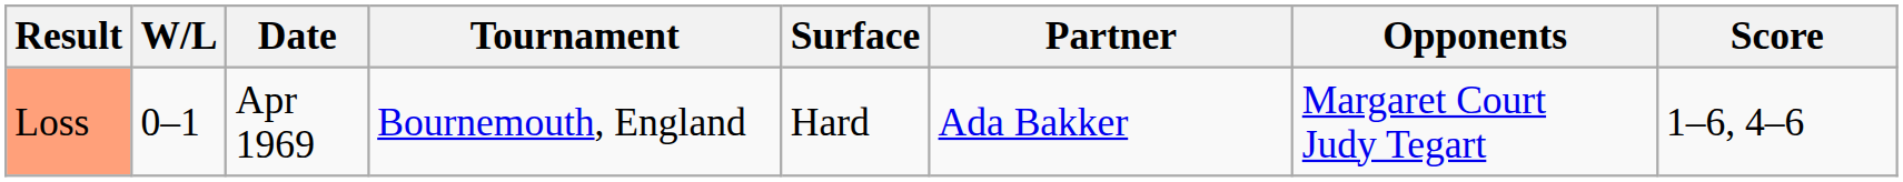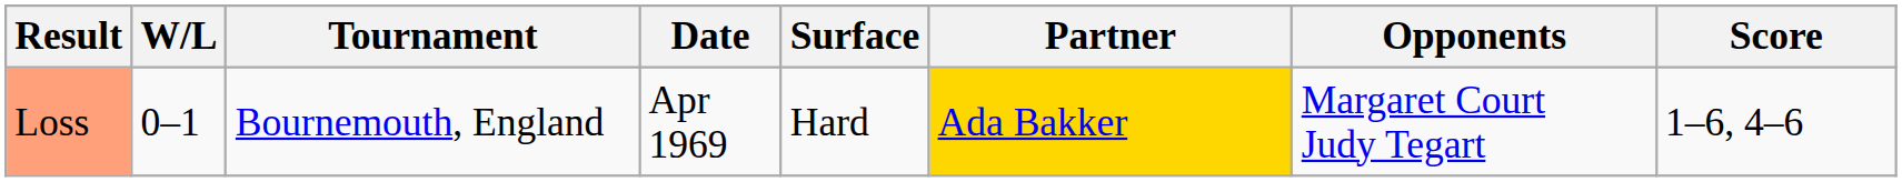columns swapped: Date <-> Tournament
Loss | Partner: no background -> gold background
